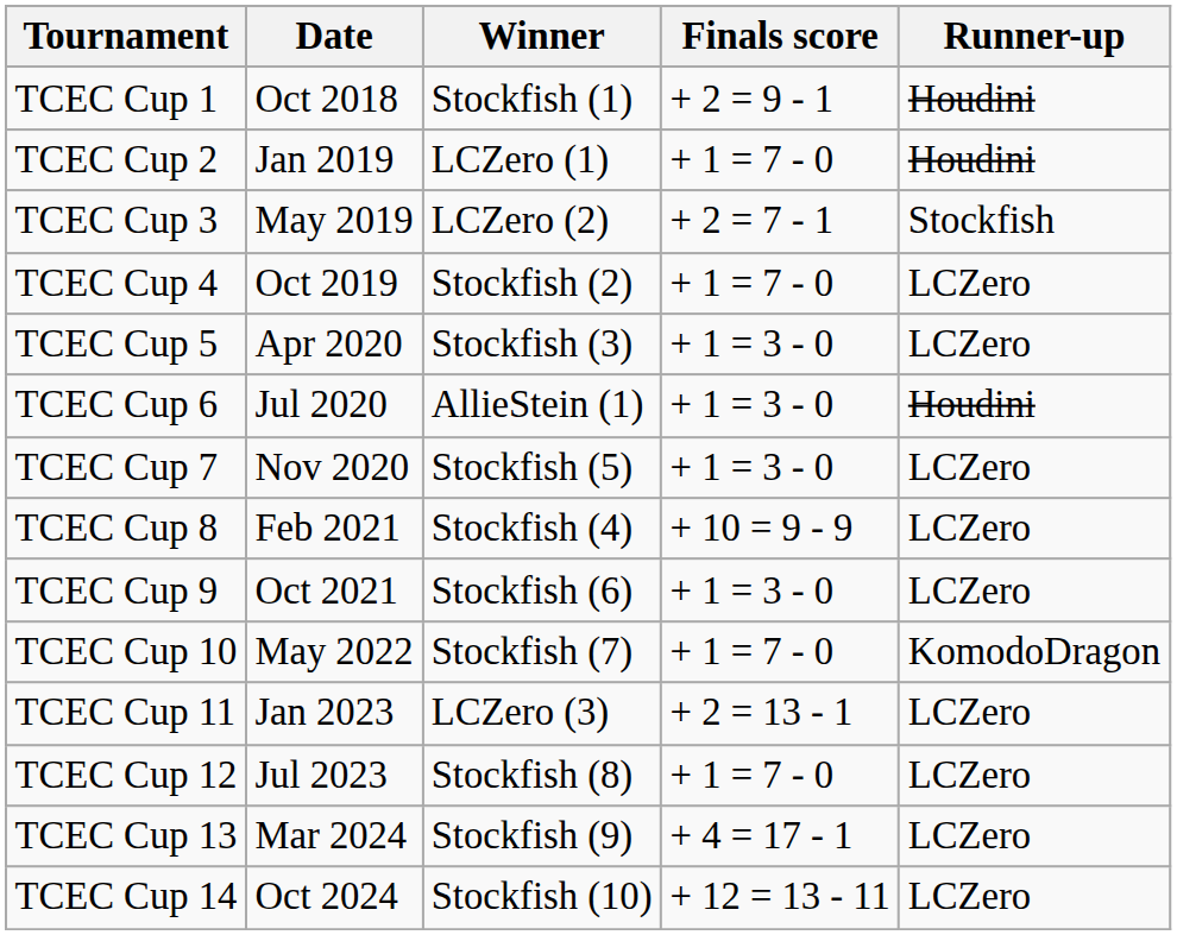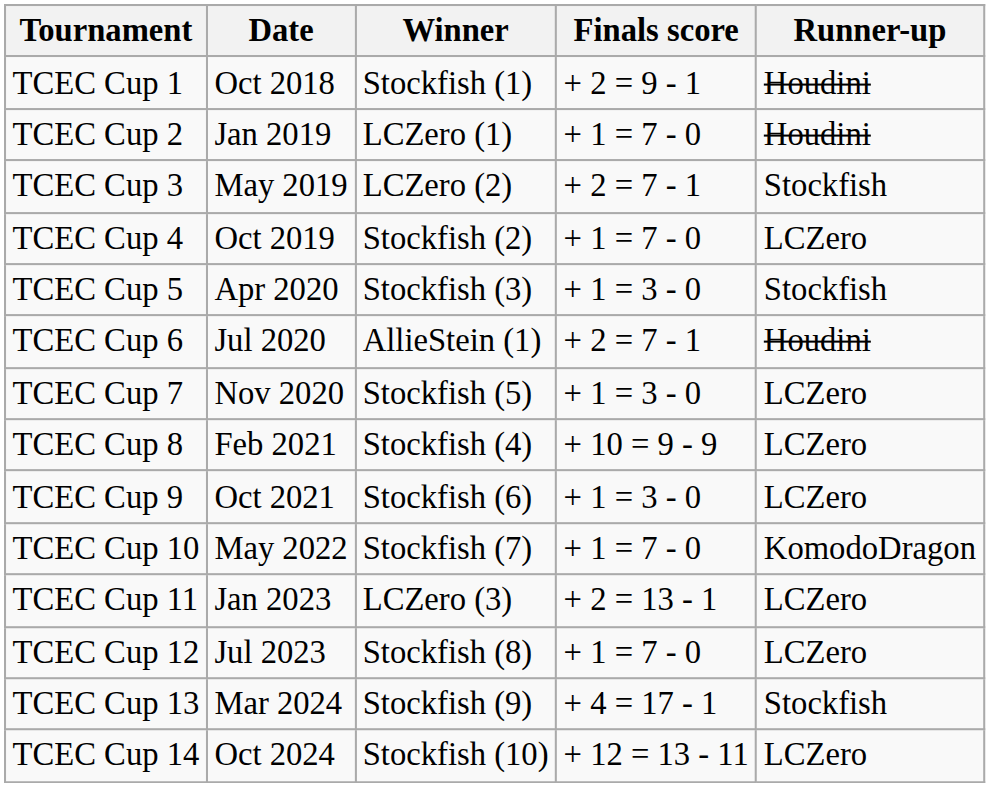TCEC Cup 5 | Runner-up: LCZero -> Stockfish
TCEC Cup 6 | Finals score: + 1 = 3 - 0 -> + 2 = 7 - 1
TCEC Cup 13 | Runner-up: LCZero -> Stockfish
